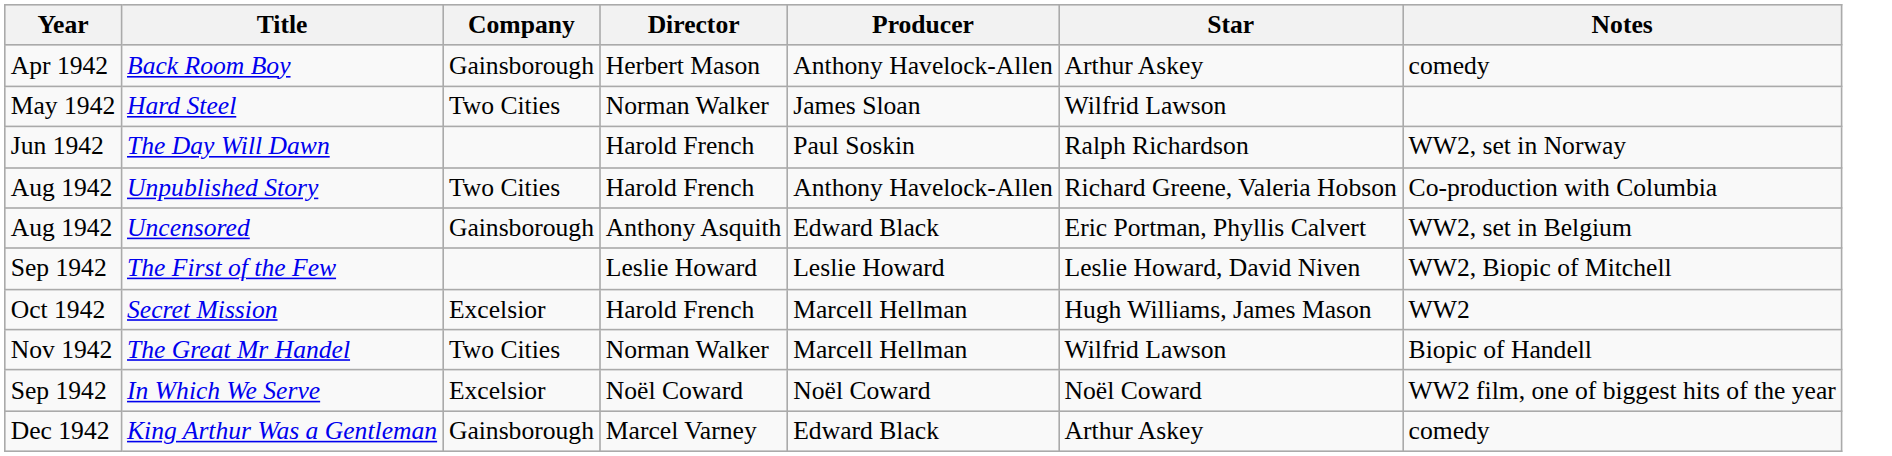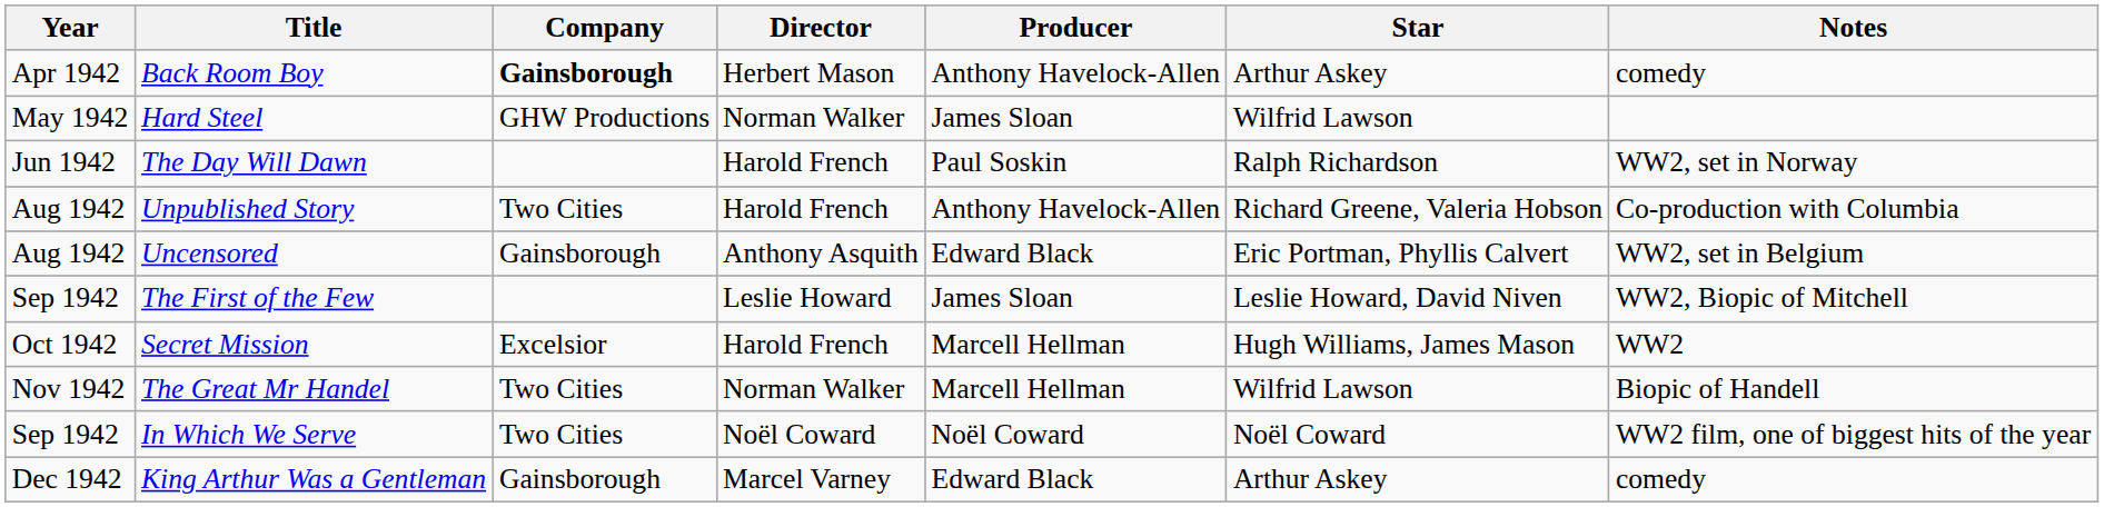Back Room Boy | Company: normal -> bold
Hard Steel | Company: Two Cities -> GHW Productions
The First of the Few | Producer: Leslie Howard -> James Sloan
In Which We Serve | Company: Excelsior -> Two Cities
